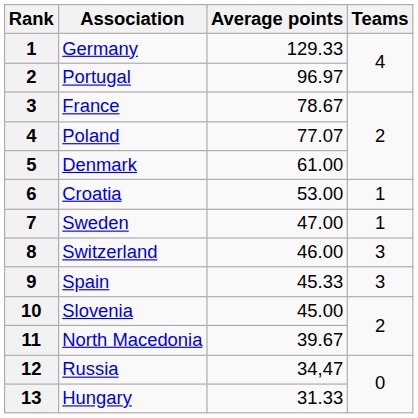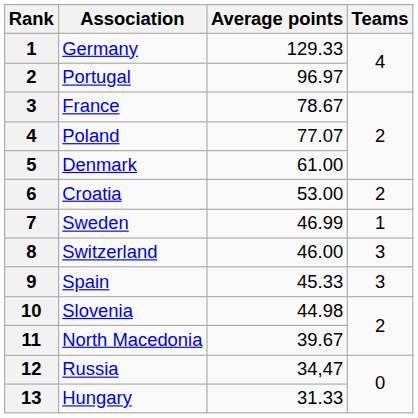Croatia | Teams: 1 -> 2
Sweden | Average points: 47.00 -> 46.99
Slovenia | Average points: 45.00 -> 44.98
